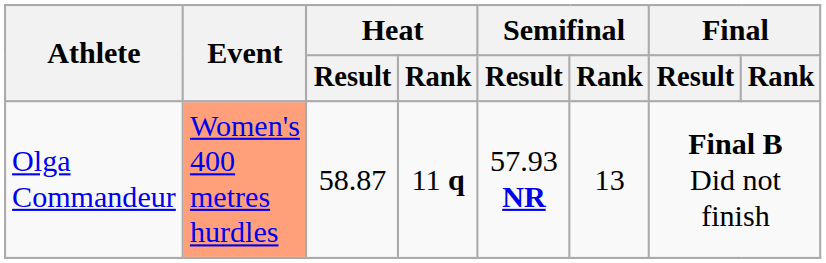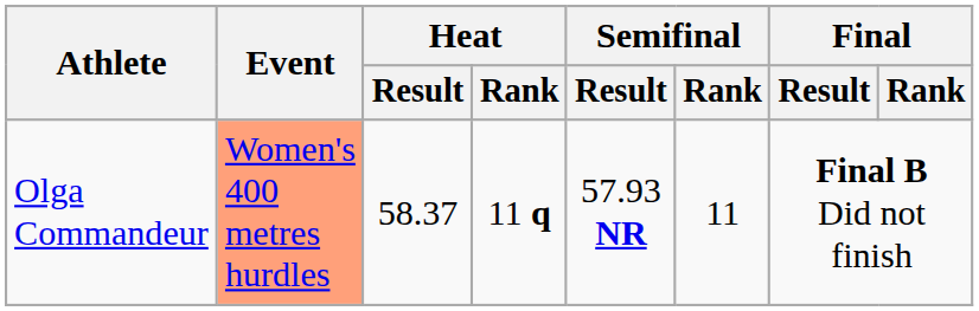Olga Commandeur | Heat / Result: 58.87 -> 58.37
Olga Commandeur | Semifinal / Rank: 13 -> 11
